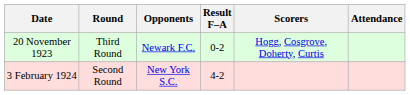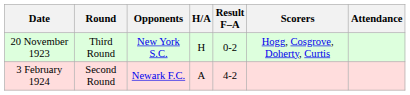+ column: H/A | H | A
20 November 1923 | Opponents: Newark F.C. -> New York S.C.
3 February 1924 | Opponents: New York S.C. -> Newark F.C.
